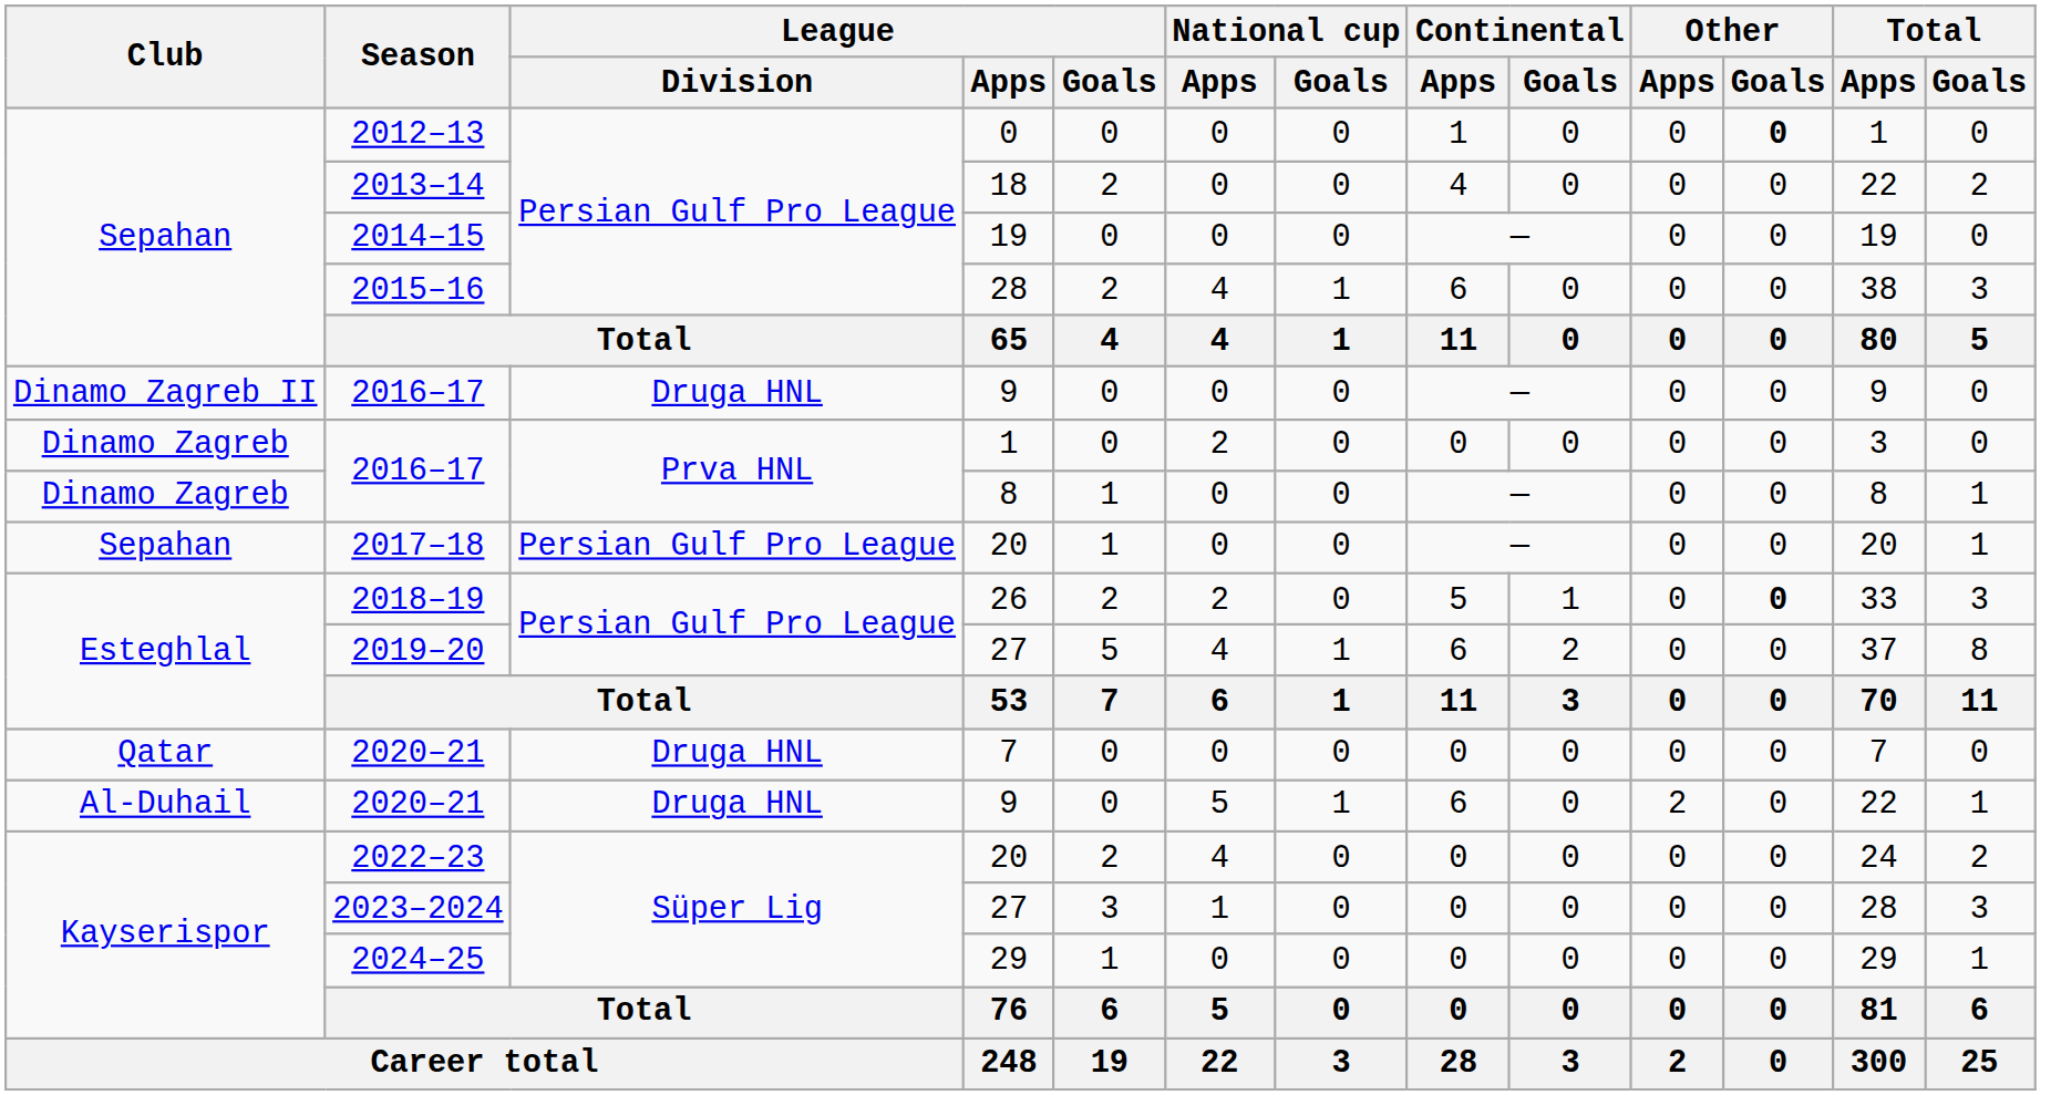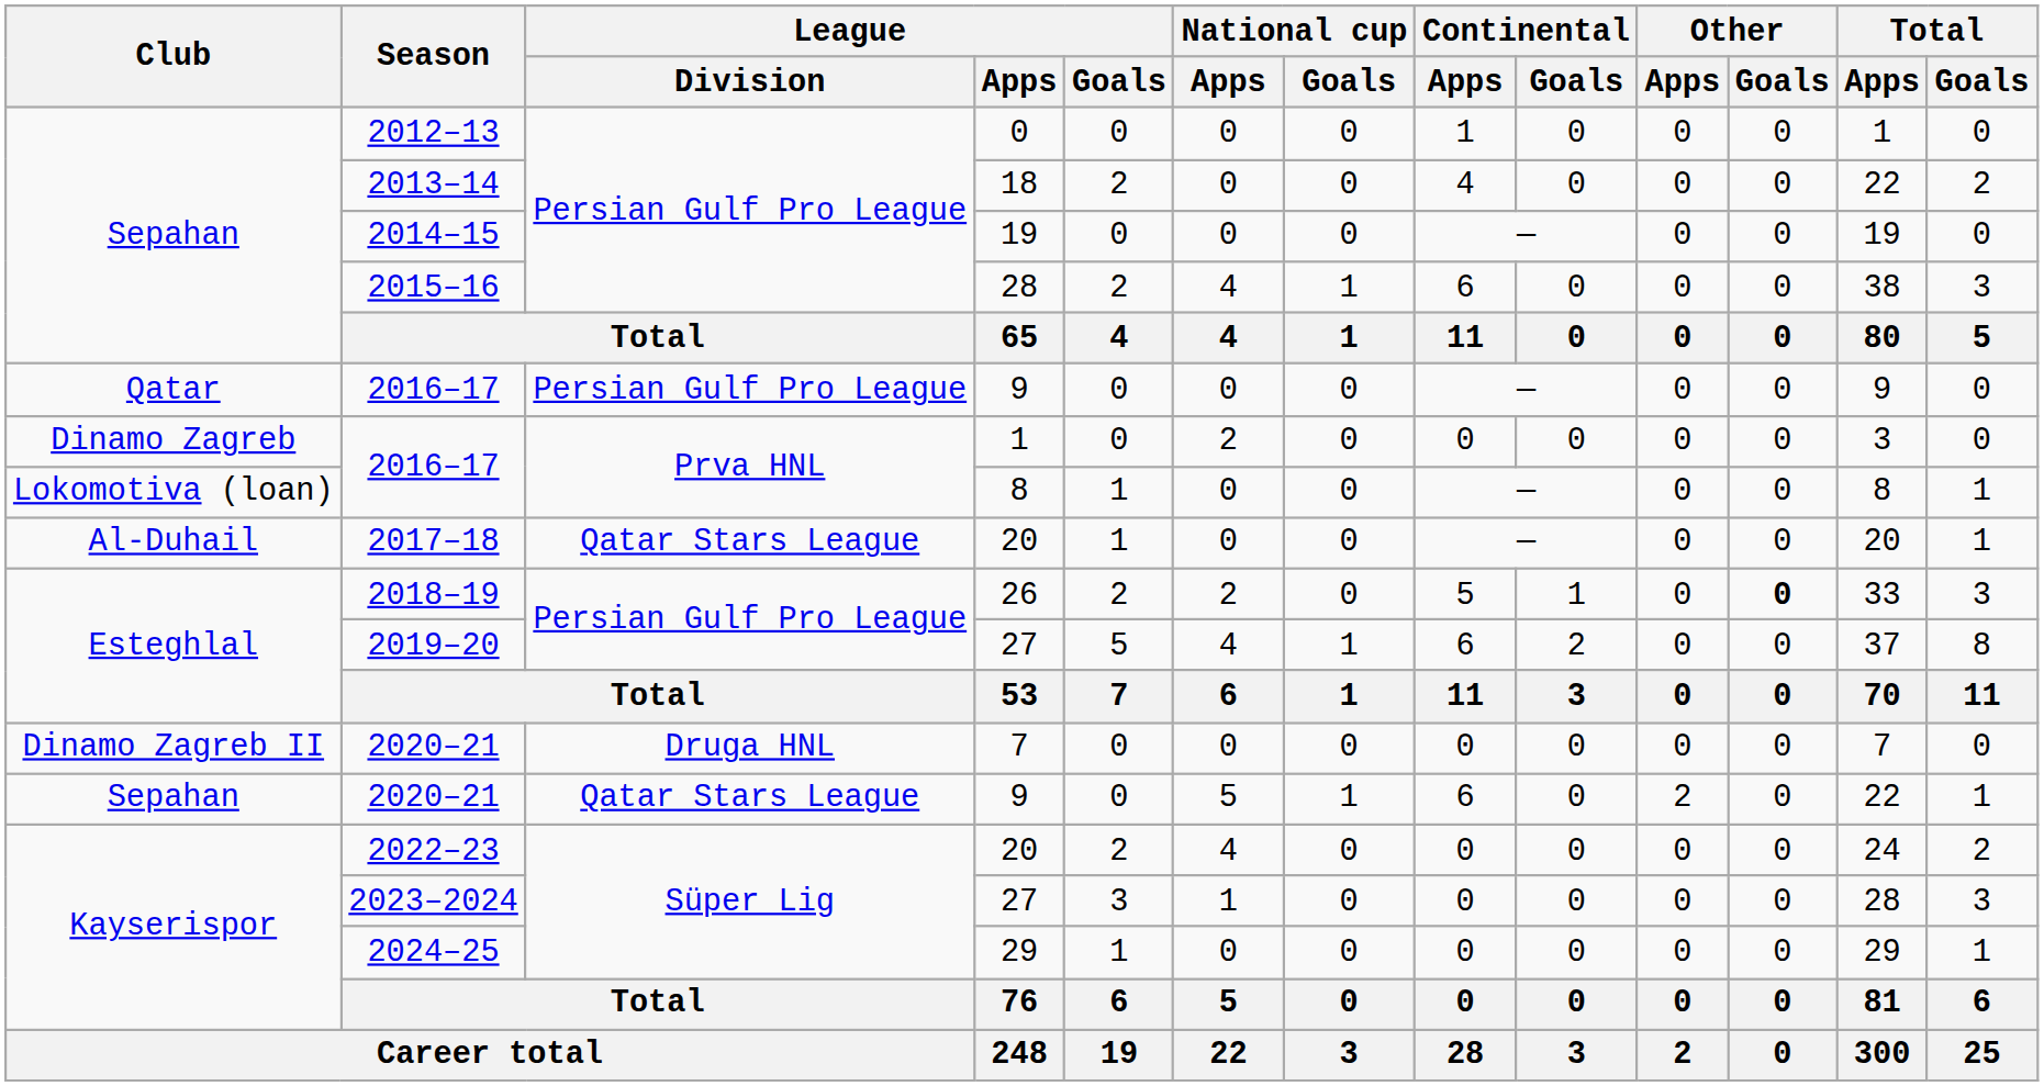2012–13 | Other / Goals: bold -> normal
2016–17 / 9 | Club: Dinamo Zagreb II -> Qatar
2016–17 / 9 | League / Division: Druga HNL -> Persian Gulf Pro League
2016–17 / 8 | Club: Dinamo Zagreb -> Lokomotiva (loan)
2017–18 | Club: Sepahan -> Al-Duhail
2017–18 | League / Division: Persian Gulf Pro League -> Qatar Stars League
2020–21 / 7 | Club: Qatar -> Dinamo Zagreb II
2020–21 / 9 | Club: Al-Duhail -> Sepahan
2020–21 / 9 | League / Division: Druga HNL -> Qatar Stars League
